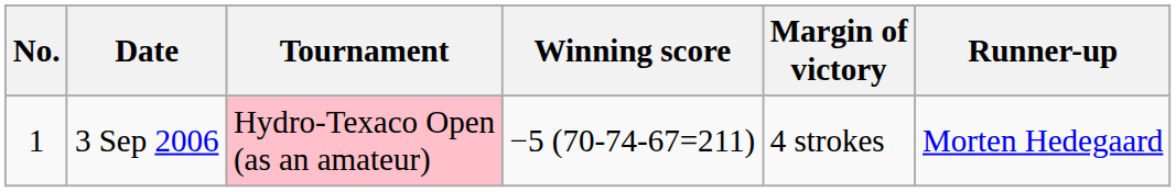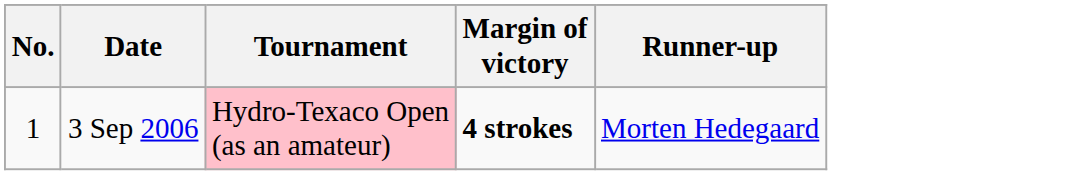- column: Winning score | −5 (70-74-67=211)
3 Sep 2006 | Margin of victory: normal -> bold
